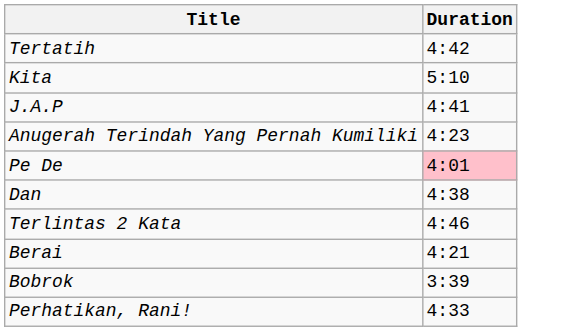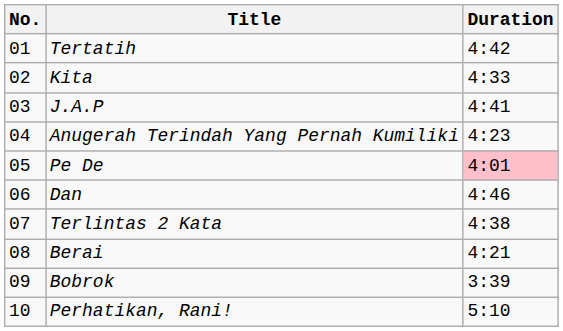+ column: No. | 01 | 02 | 03 | 04 | 05 | 06 | 07 | 08 | 09 | 10
Kita | Duration: 5:10 -> 4:33
Dan | Duration: 4:38 -> 4:46
Terlintas 2 Kata | Duration: 4:46 -> 4:38
Perhatikan, Rani! | Duration: 4:33 -> 5:10
